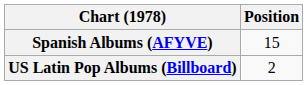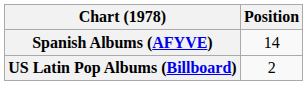Spanish Albums (AFYVE) | Position: 15 -> 14
